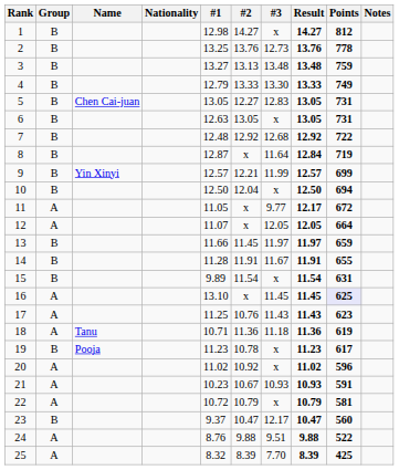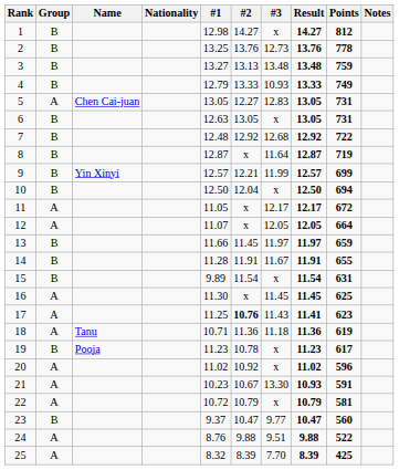4 | #3: 13.30 -> 10.93
5 | Group: B -> A
8 | Result: 12.84 -> 12.87
11 | #3: 9.77 -> 12.17
16 | #1: 13.10 -> 11.30
16 | Points: lavender background -> no background
17 | #2: normal -> bold
17 | Result: 11.43 -> 11.41
21 | #3: 10.93 -> 13.30
23 | #3: 12.17 -> 9.77
